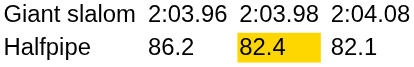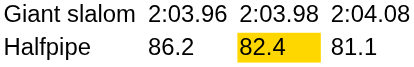Halfpipe | column 7: 82.1 -> 81.1
